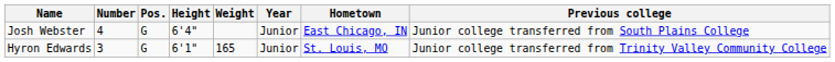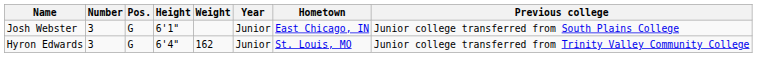Josh Webster | Number: 4 -> 3
Josh Webster | Height: 6'4" -> 6'1"
Hyron Edwards | Height: 6'1" -> 6'4"
Hyron Edwards | Weight: 165 -> 162
